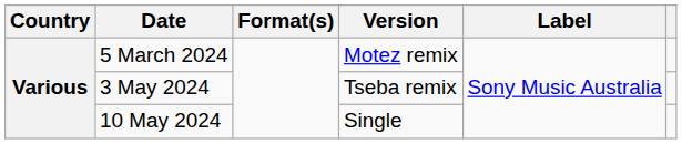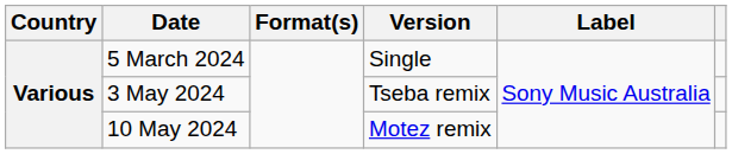5 March 2024 | Version: Motez remix -> Single
10 May 2024 | Version: Single -> Motez remix
